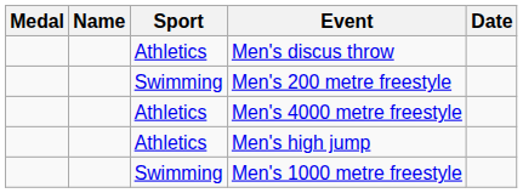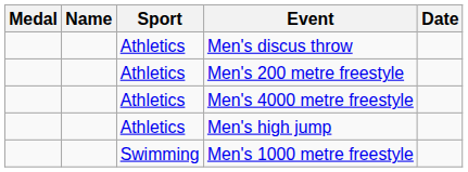Men's 200 metre freestyle | Sport: Swimming -> Athletics
